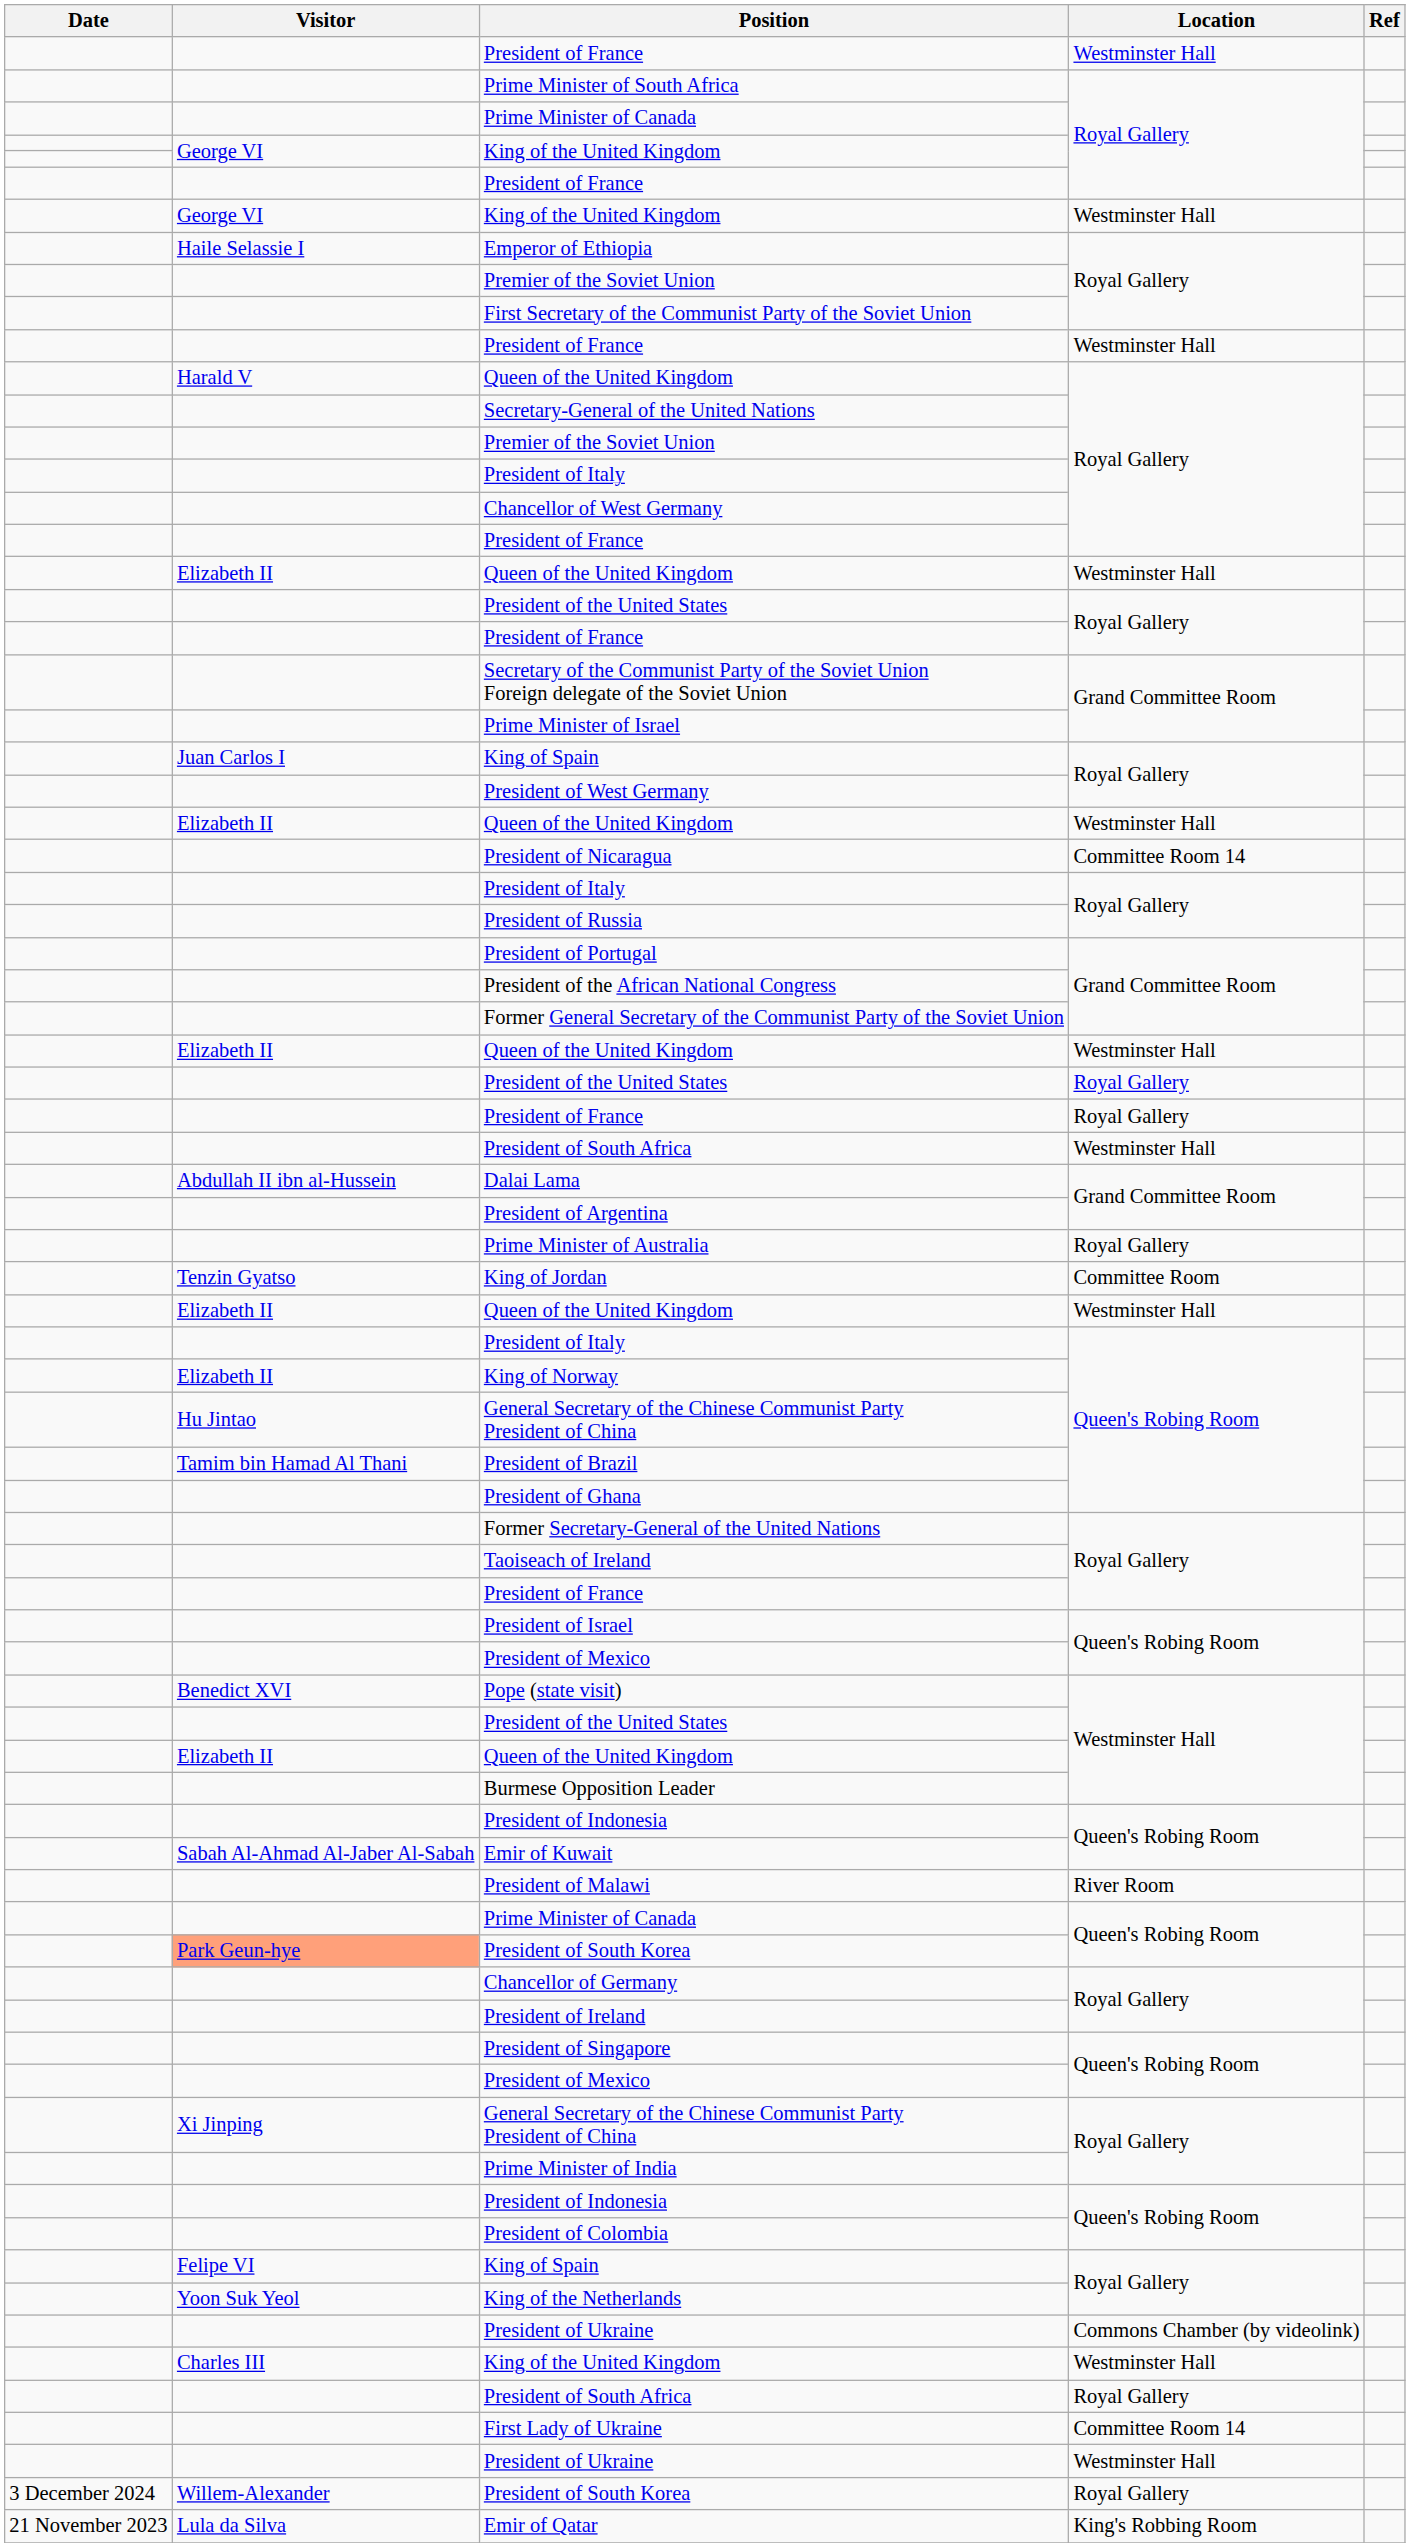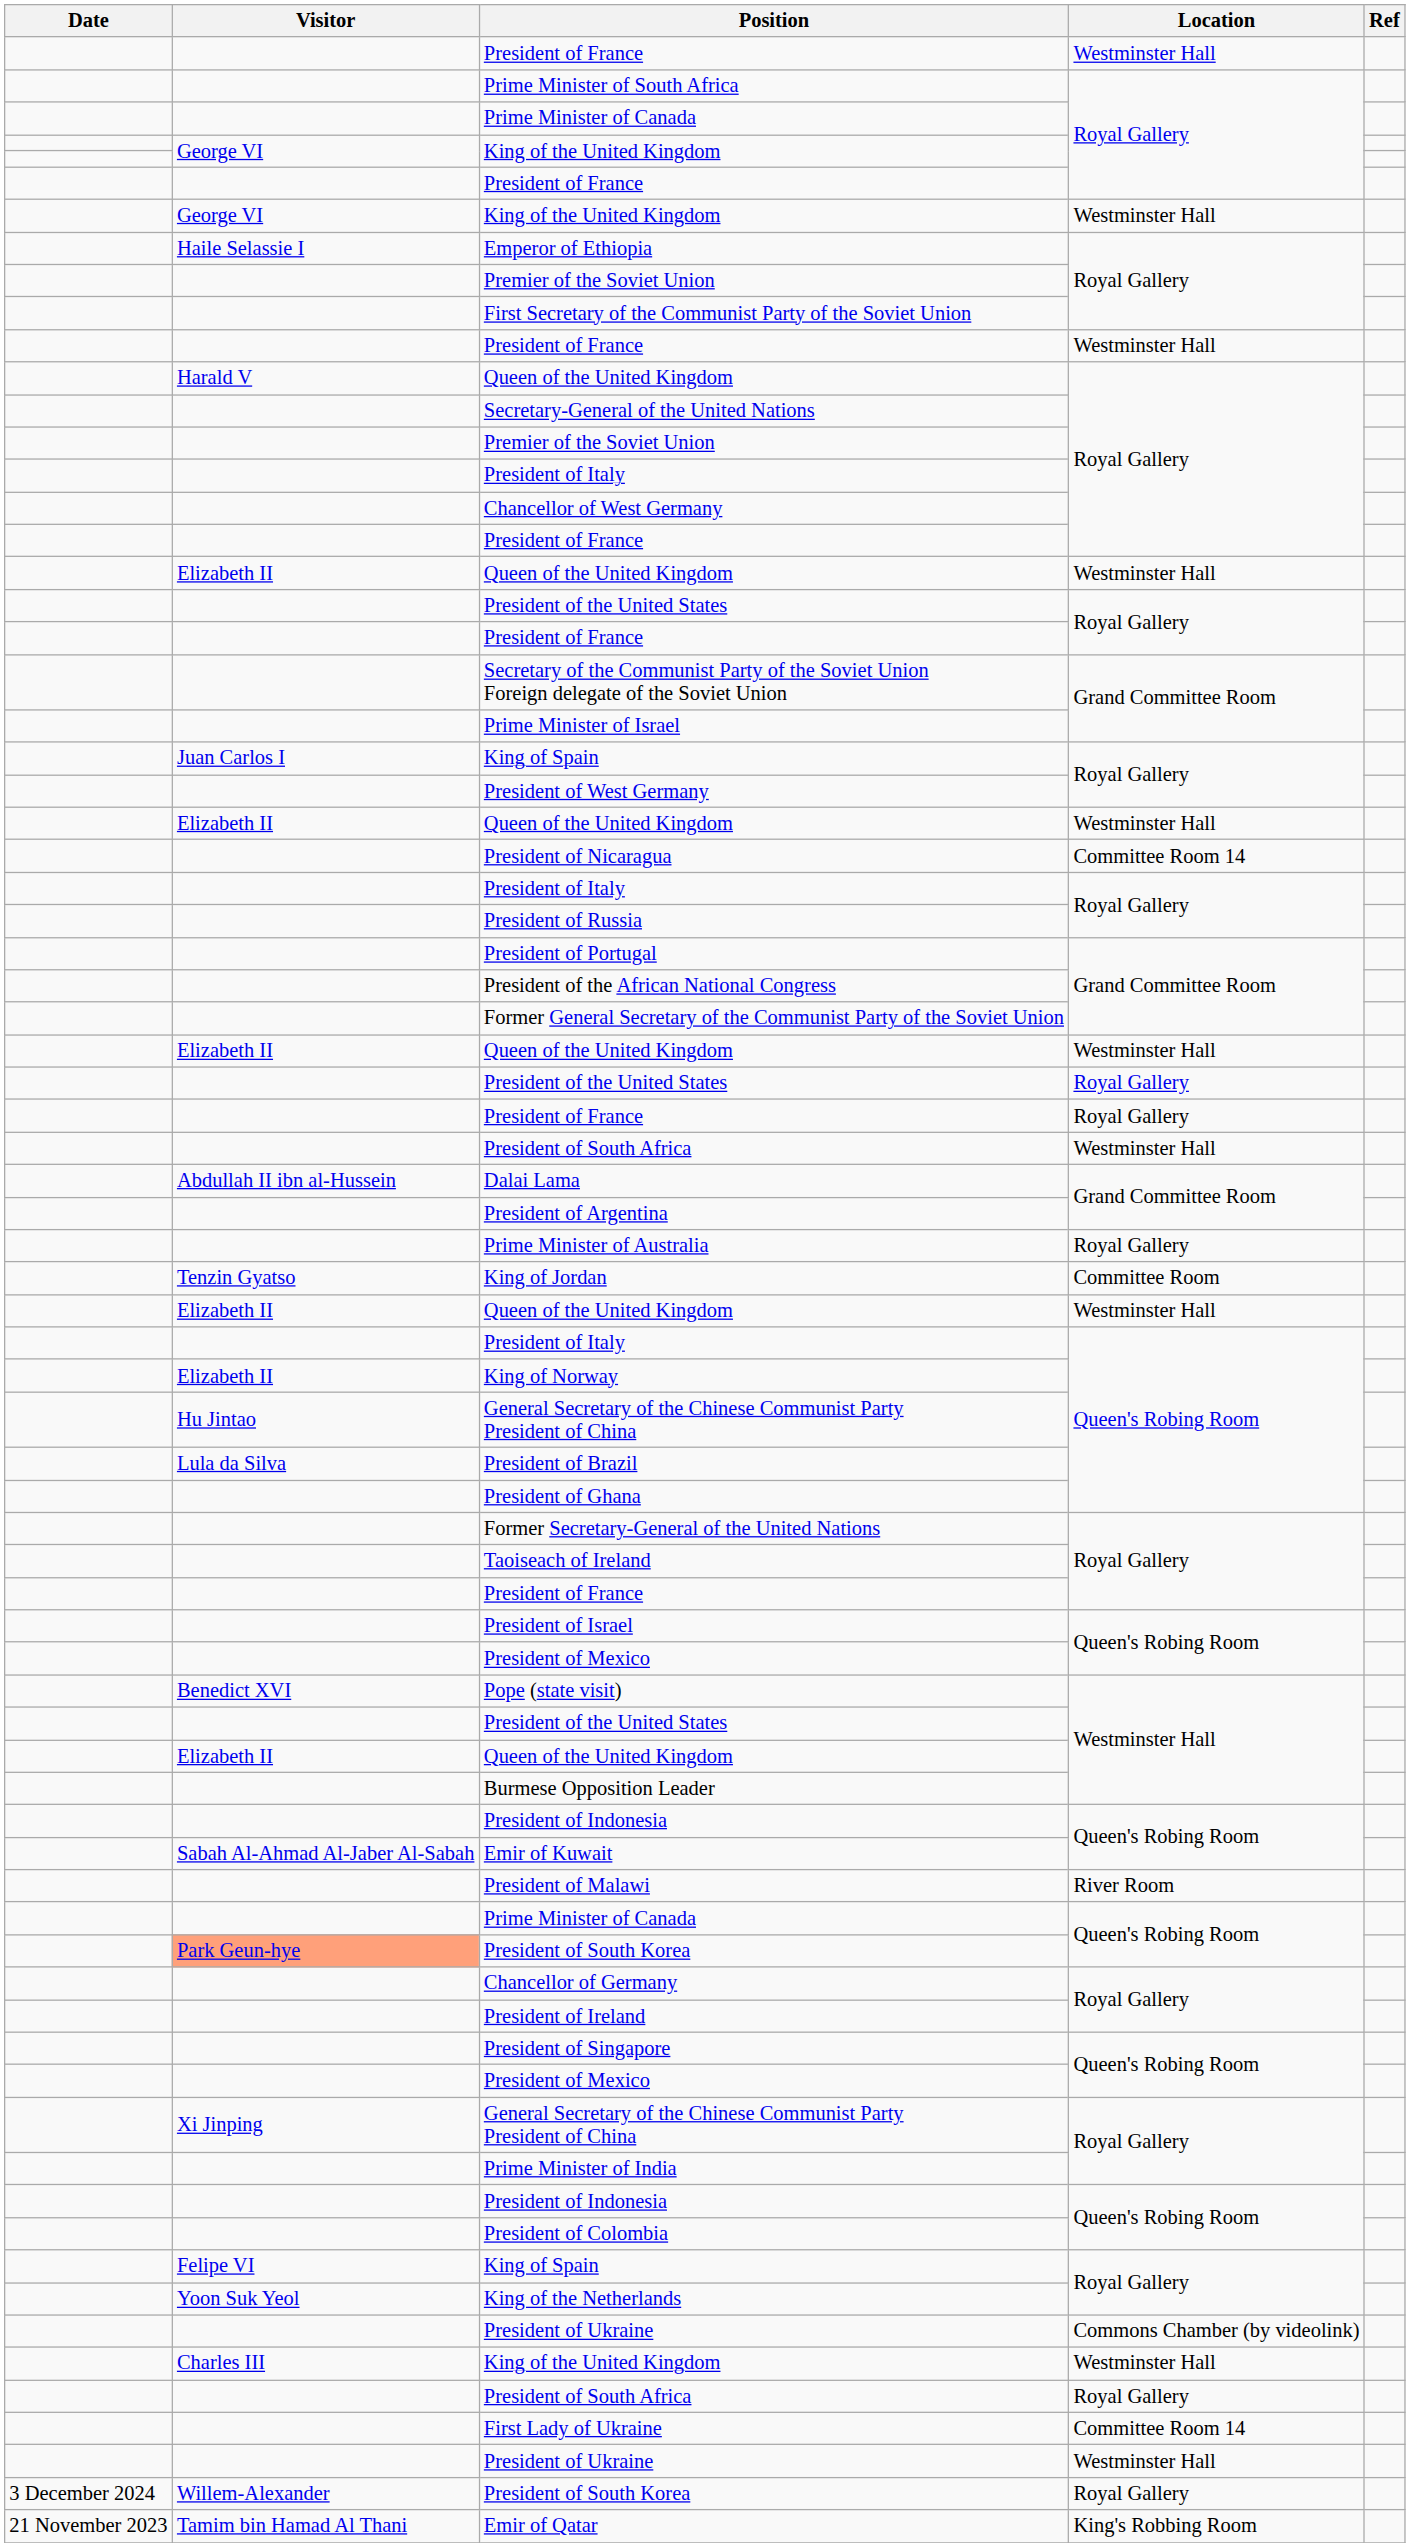President of Brazil | Visitor: Tamim bin Hamad Al Thani -> Lula da Silva
Emir of Qatar | Visitor: Lula da Silva -> Tamim bin Hamad Al Thani
